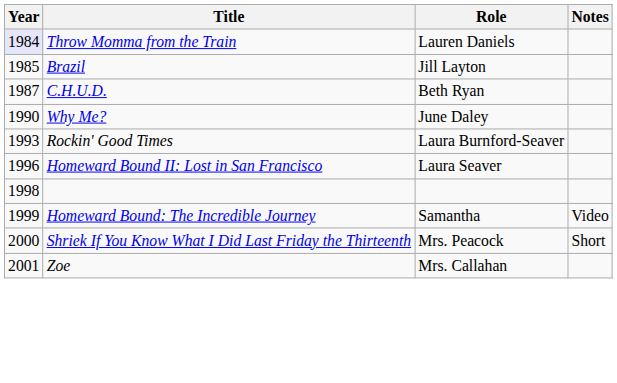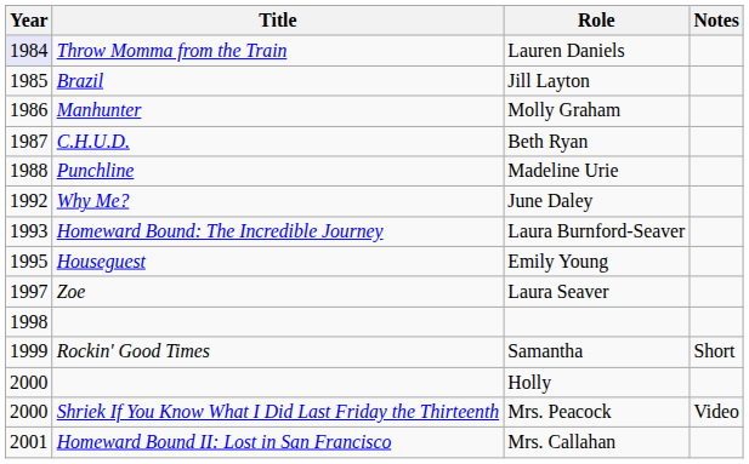+ row: 1986 | Manhunter | Molly Graham
+ row: 1988 | Punchline | Madeline Urie
June Daley | Year: 1990 -> 1992
Laura Burnford-Seaver | Title: Rockin' Good Times -> Homeward Bound: The Incredible Journey
+ row: 1995 | Houseguest | Emily Young
Laura Seaver | Year: 1996 -> 1997
Laura Seaver | Title: Homeward Bound II: Lost in San Francisco -> Zoe
Samantha | Title: Homeward Bound: The Incredible Journey -> Rockin' Good Times
Samantha | Notes: Video -> Short
+ row: 2000 | Holly
Mrs. Peacock | Notes: Short -> Video
Mrs. Callahan | Title: Zoe -> Homeward Bound II: Lost in San Francisco
